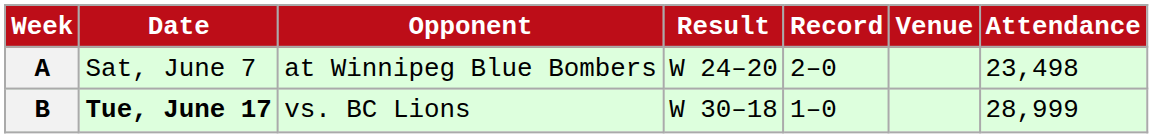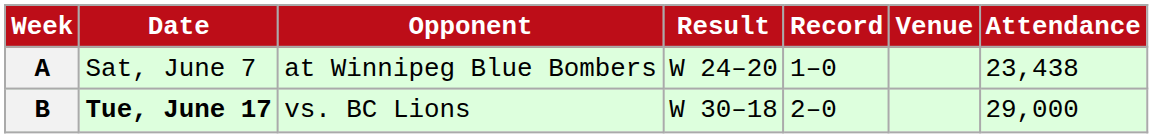A | Record: 2–0 -> 1–0
A | Attendance: 23,498 -> 23,438
B | Record: 1–0 -> 2–0
B | Attendance: 28,999 -> 29,000
